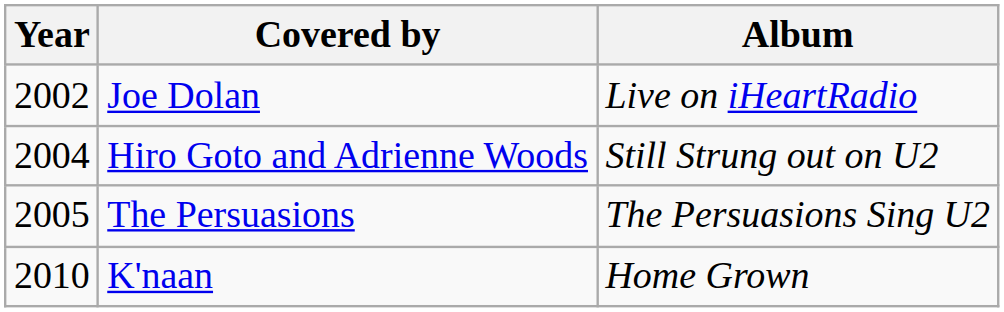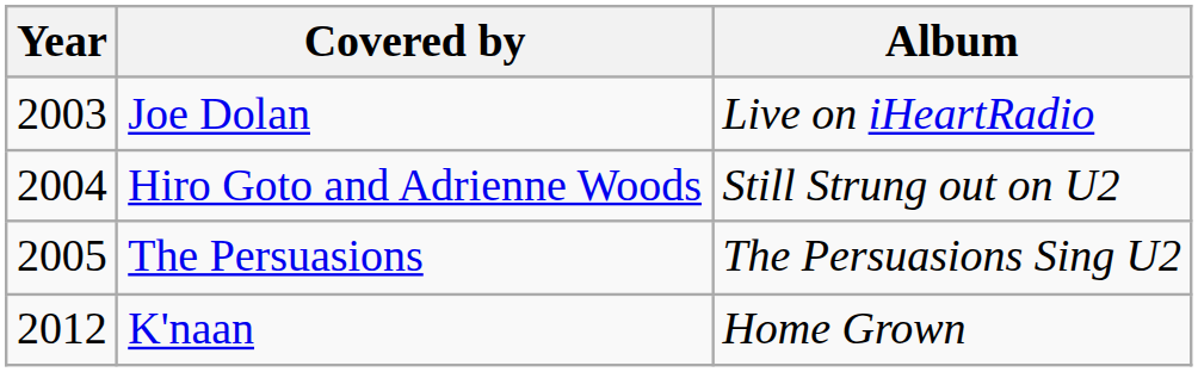Joe Dolan | Year: 2002 -> 2003
K'naan | Year: 2010 -> 2012
